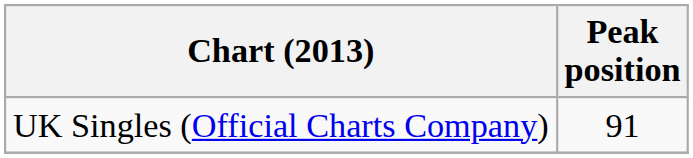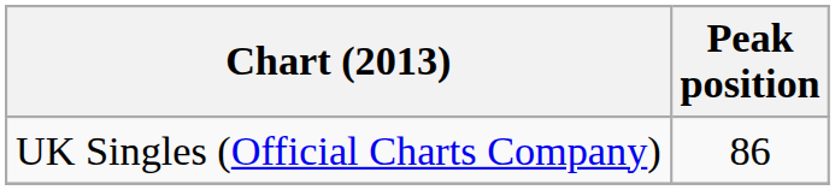UK Singles (Official Charts Company) | Peak position: 91 -> 86
